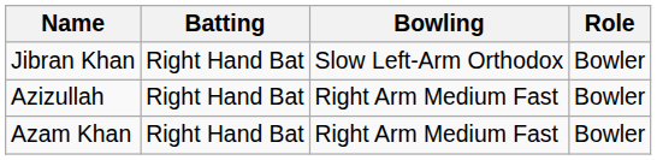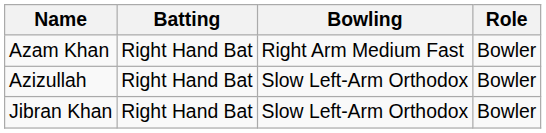rows swapped: Azam Khan <-> Jibran Khan
Azizullah | Bowling: Right Arm Medium Fast -> Slow Left-Arm Orthodox
